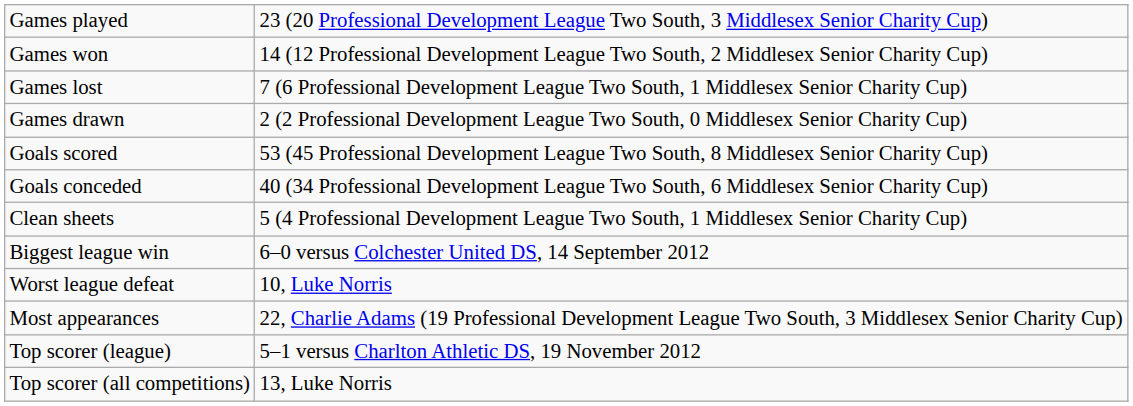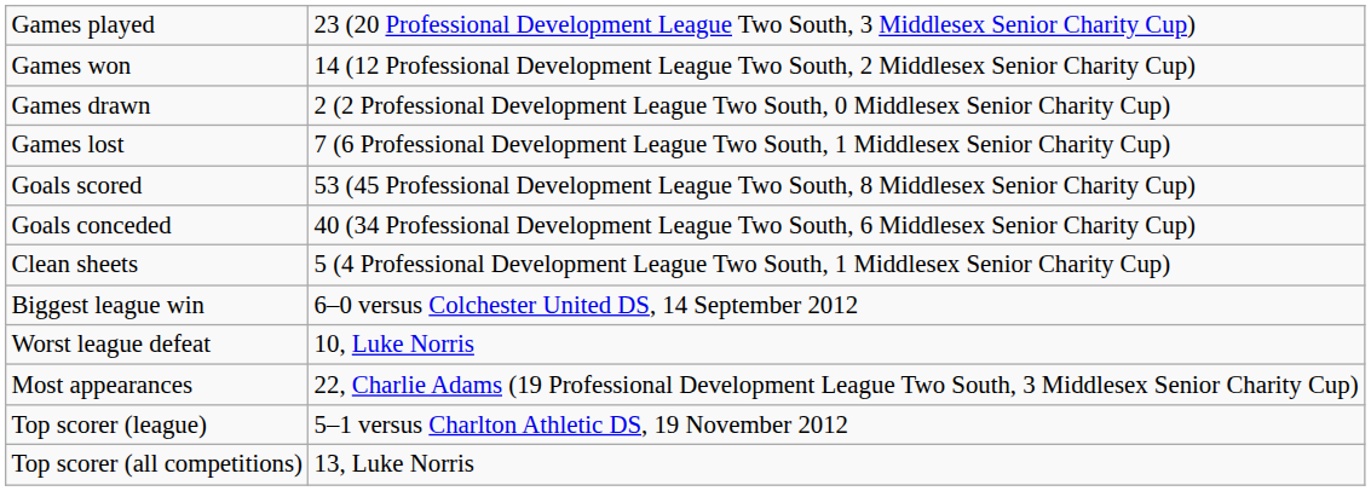rows swapped: Games drawn <-> Games lost
